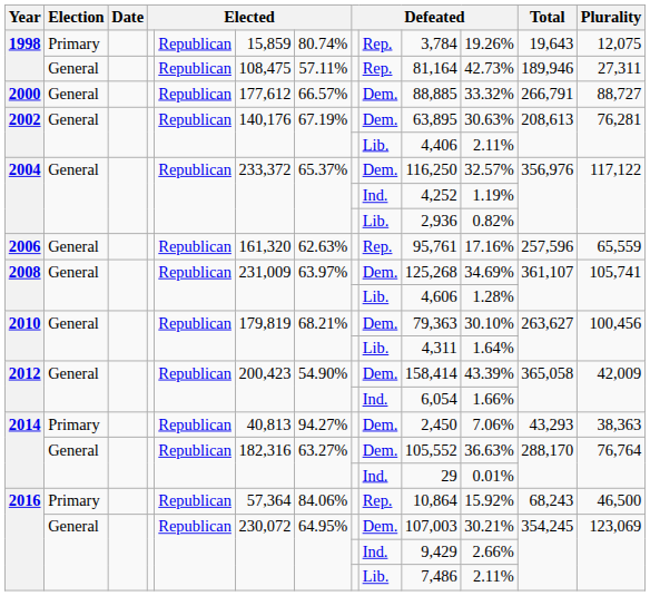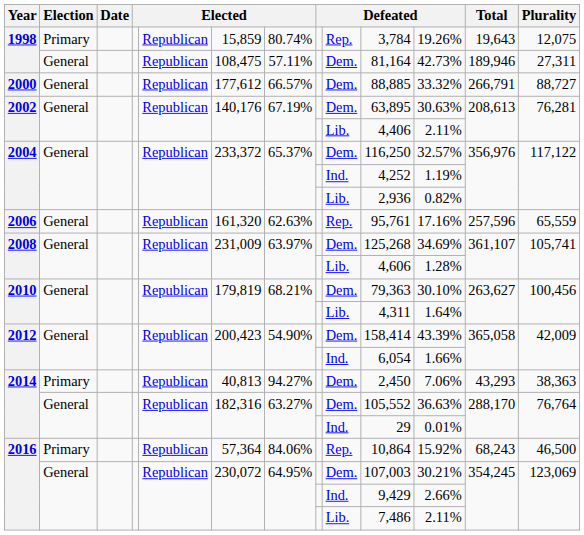1998 / General | column 9: Rep. -> Dem.
